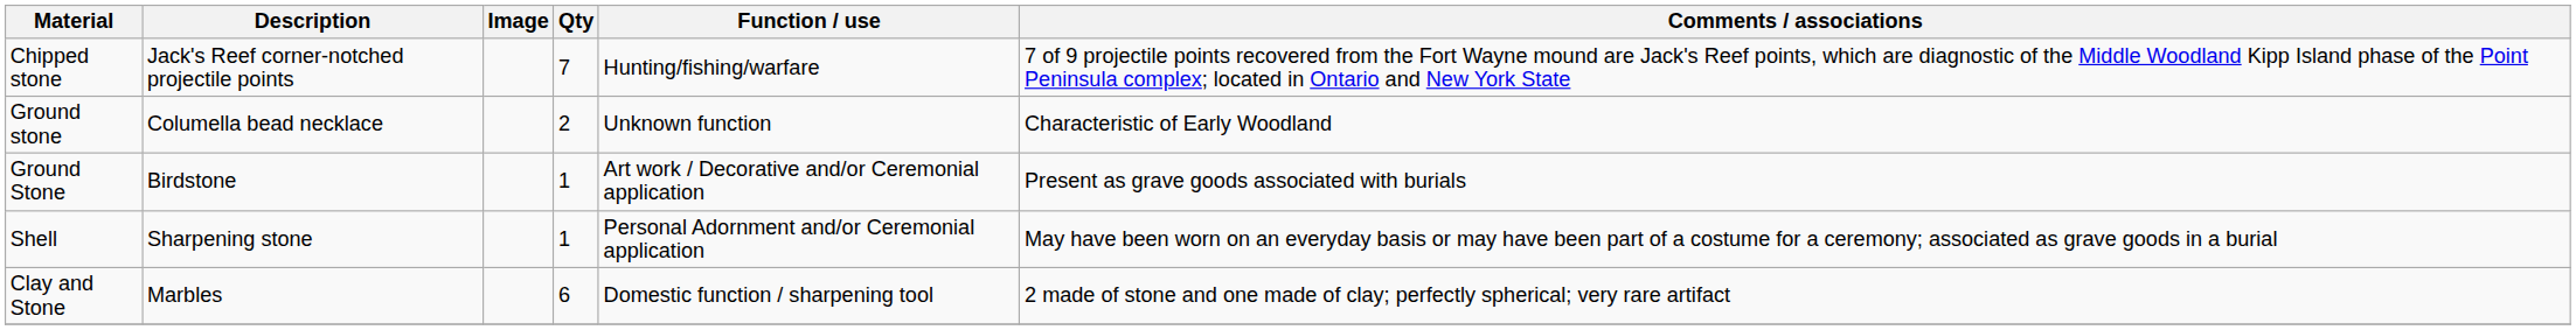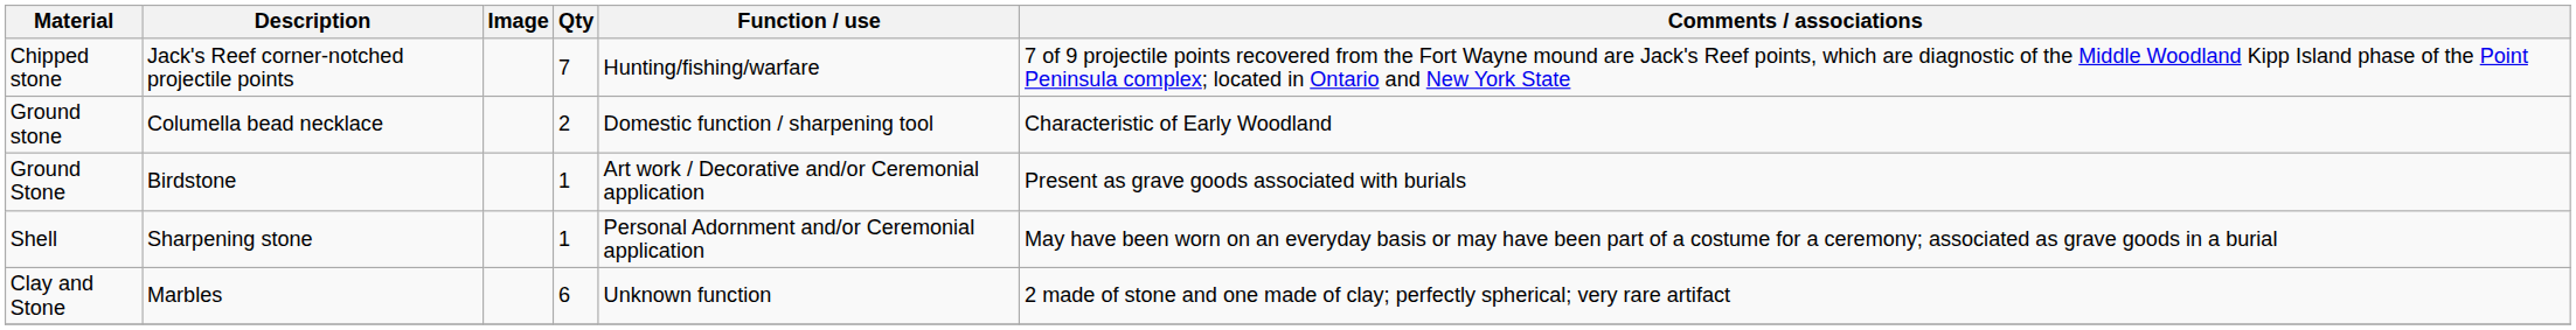Ground stone | Function / use: Unknown function -> Domestic function / sharpening tool
Clay and Stone | Function / use: Domestic function / sharpening tool -> Unknown function
